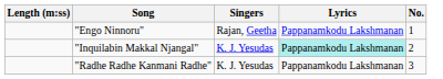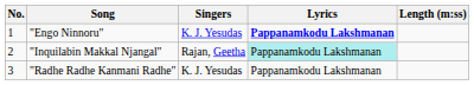columns swapped: No. <-> Length (m:ss)
"Engo Ninnoru" | Singers: Rajan, Geetha -> K. J. Yesudas
"Engo Ninnoru" | Lyrics: normal -> bold
"Inquilabin Makkal Njangal" | Singers: K. J. Yesudas -> Rajan, Geetha
